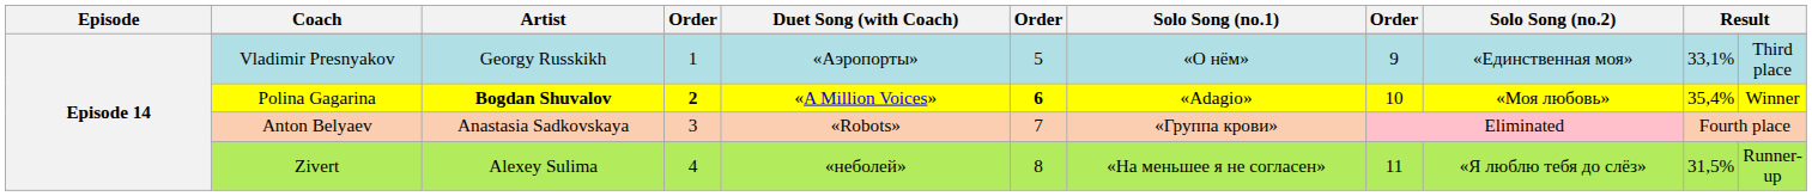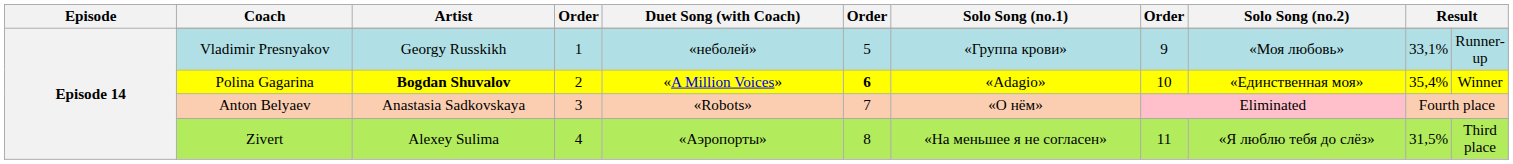Vladimir Presnyakov | Duet Song (with Coach): «Аэропорты» -> «неболей»
Vladimir Presnyakov | Solo Song (no.1): «О нём» -> «Группа крови»
Vladimir Presnyakov | Solo Song (no.2): «Единственная моя» -> «Моя любовь»
Vladimir Presnyakov | column 11: Third place -> Runner-up
Polina Gagarina | column 4: bold -> normal
Polina Gagarina | Solo Song (no.2): «Моя любовь» -> «Единственная моя»
Anton Belyaev | Solo Song (no.1): «Группа крови» -> «О нём»
Zivert | Duet Song (with Coach): «неболей» -> «Аэропорты»
Zivert | column 11: Runner-up -> Third place
